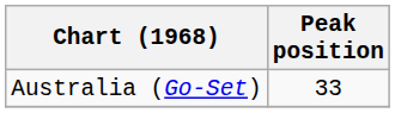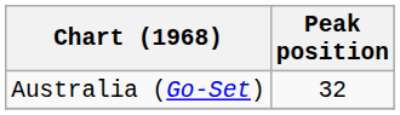Australia (Go-Set) | Peak position: 33 -> 32
